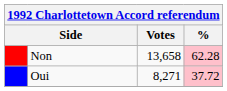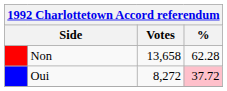Non | %: pink background -> no background
Oui | Votes: 8,271 -> 8,272
